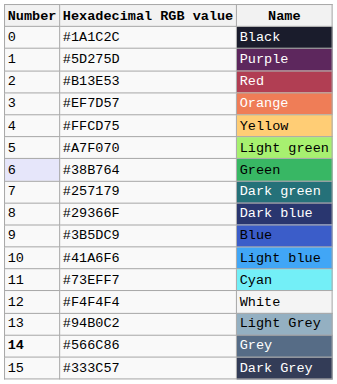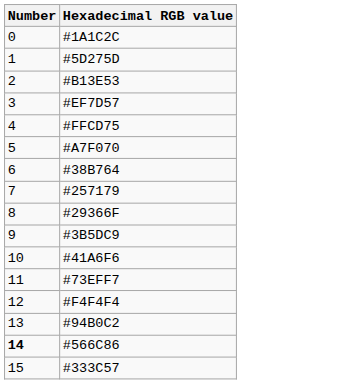- column: Name | Black | Purple | Red | Orange | Yellow | Light green | Green | Dark green | Dark blue | Blue | Light blue | Cyan | White | Light Grey | Grey | Dark Grey
#38B764 | Number: lavender background -> no background
